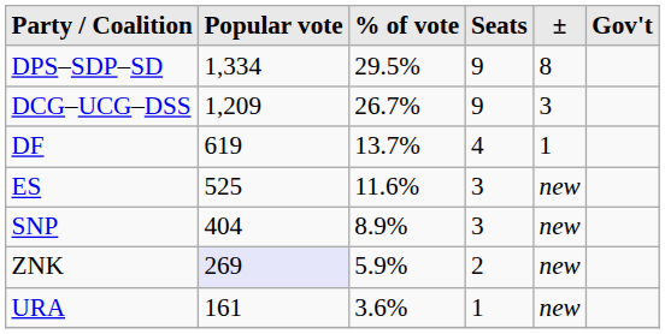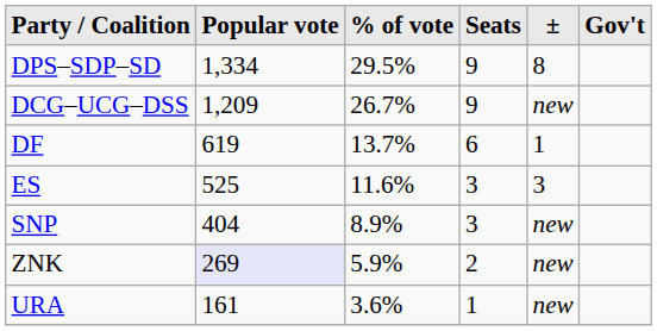DCG–UCG–DSS | ±: 3 -> new
DF | Seats: 4 -> 6
ES | ±: new -> 3
